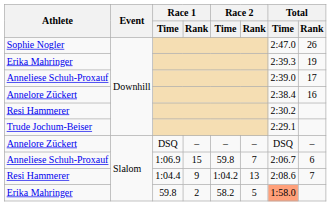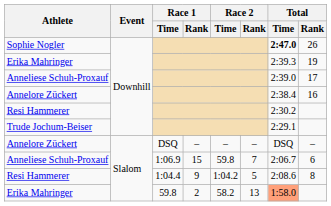Sophie Nogler | Total / Time: normal -> bold
Resi Hammerer / 1:04.4 | Race 2 / Rank: 13 -> 5
Resi Hammerer / 1:04.4 | Total / Rank: 7 -> 8
Erika Mahringer / 59.8 | Race 2 / Rank: 5 -> 13
